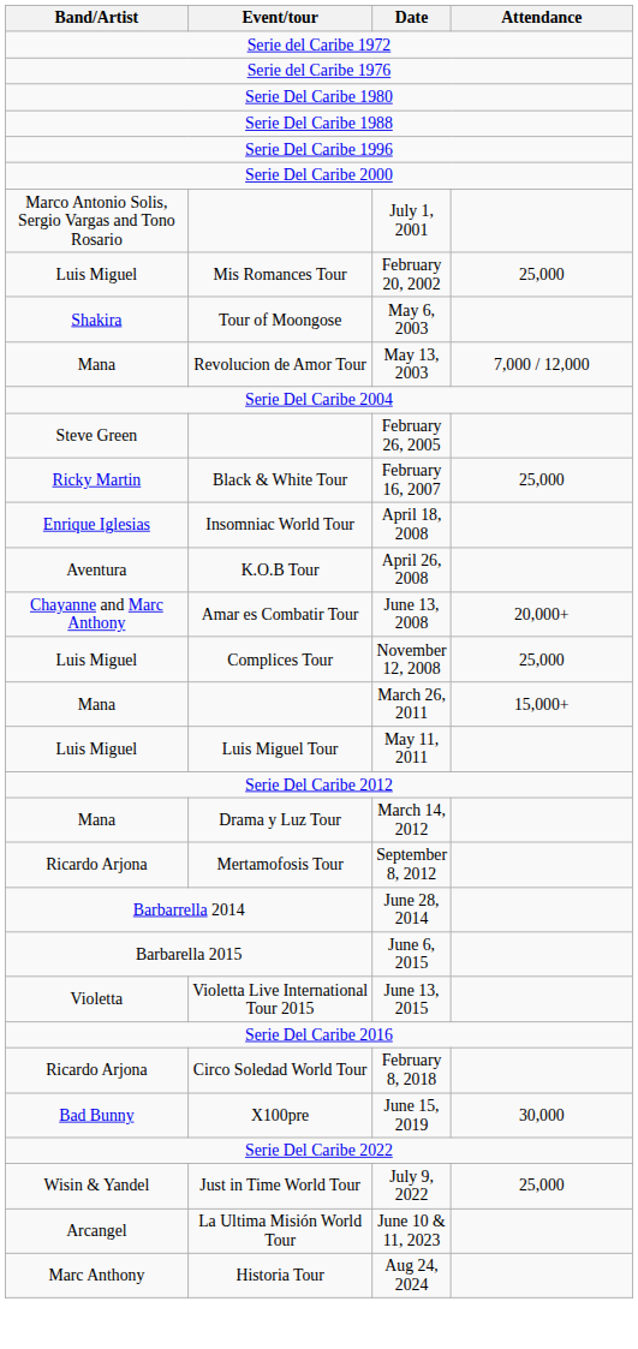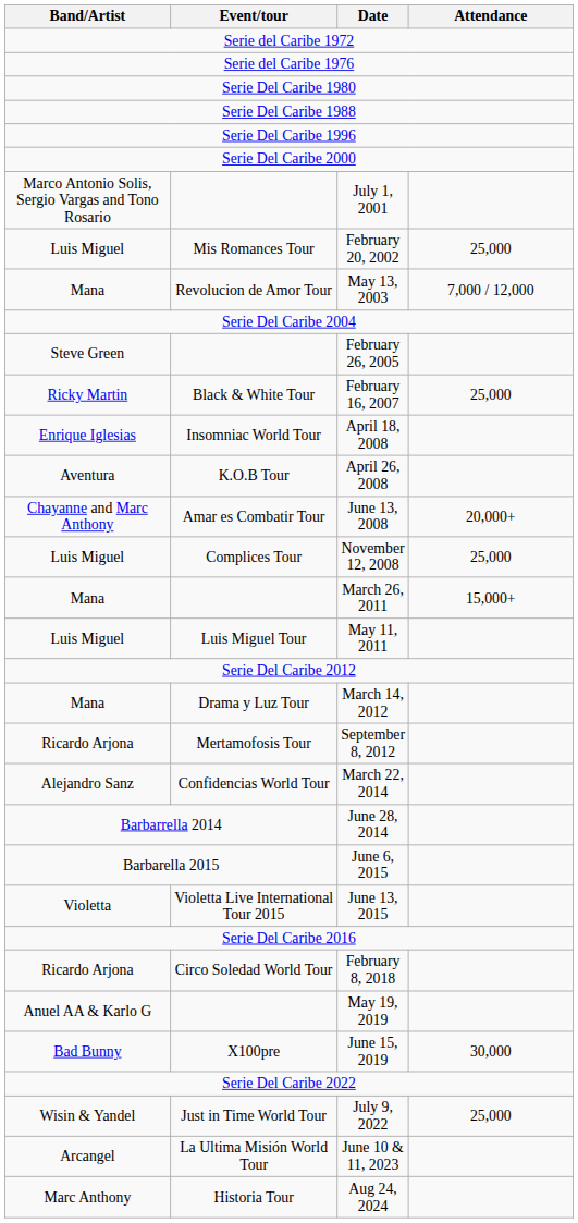- row: Shakira | Tour of Moongose | May 6, 2003
+ row: Alejandro Sanz | Confidencias World Tour | March 22, 2014
+ row: Anuel AA & Karlo G | May 19, 2019
